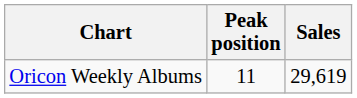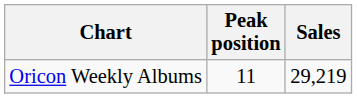Oricon Weekly Albums | Sales: 29,619 -> 29,219
